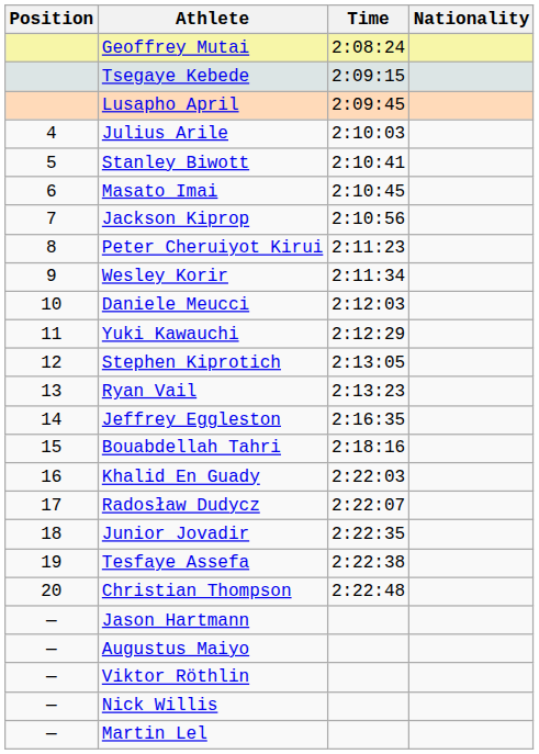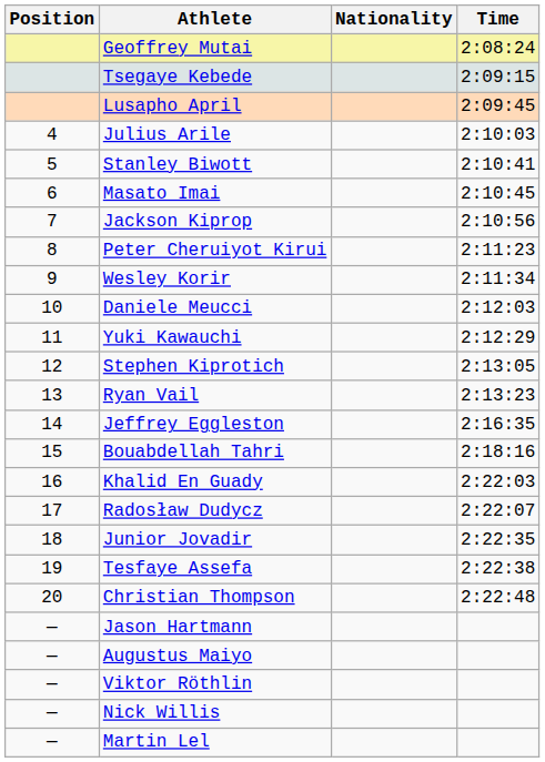columns swapped: Nationality <-> Time
